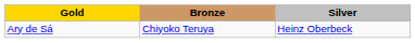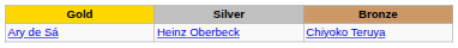columns swapped: Silver <-> Bronze
